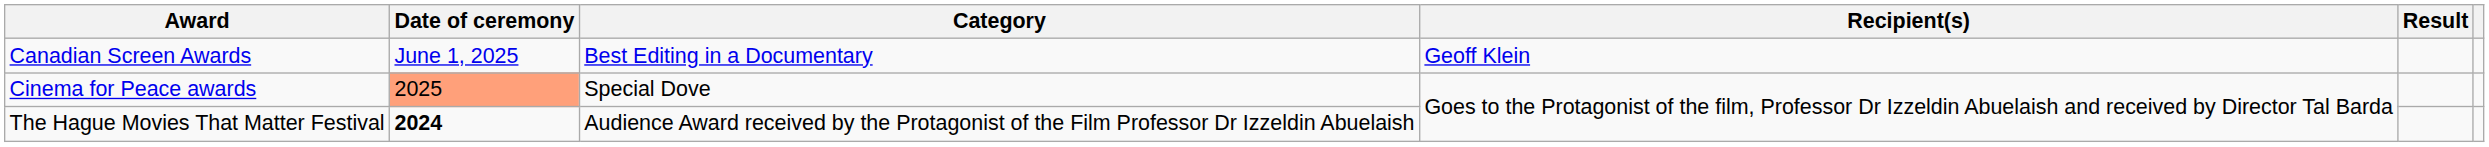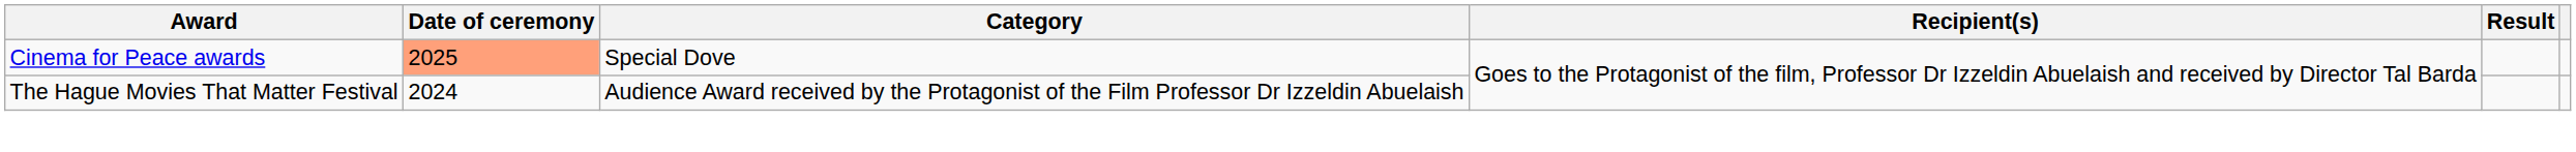- row: Canadian Screen Awards | June 1, 2025 | Best Editing in a Documentary | Geoff Klein
The Hague Movies That Matter Festival | Date of ceremony: bold -> normal
